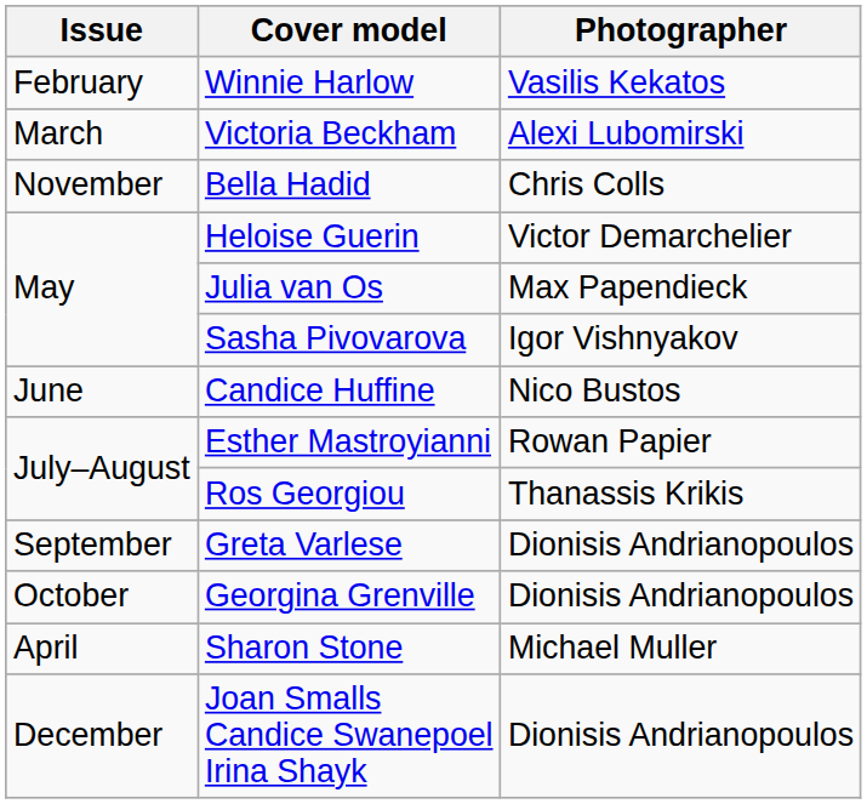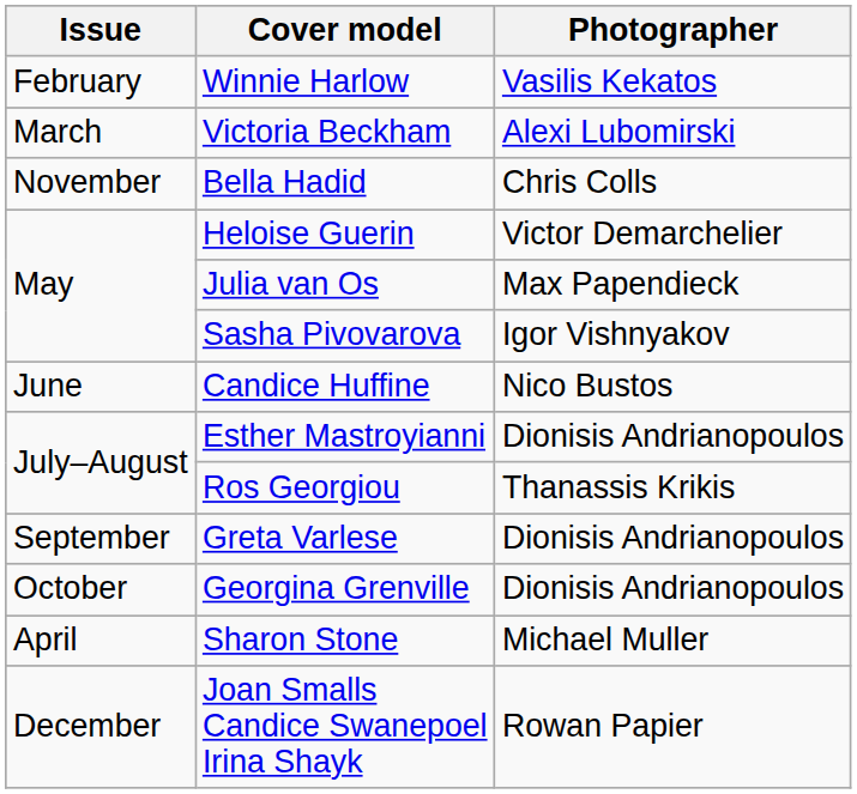Esther Mastroyianni | Photographer: Rowan Papier -> Dionisis Andrianopoulos
Joan Smalls Candice Swanepoel Irina Shayk | Photographer: Dionisis Andrianopoulos -> Rowan Papier
